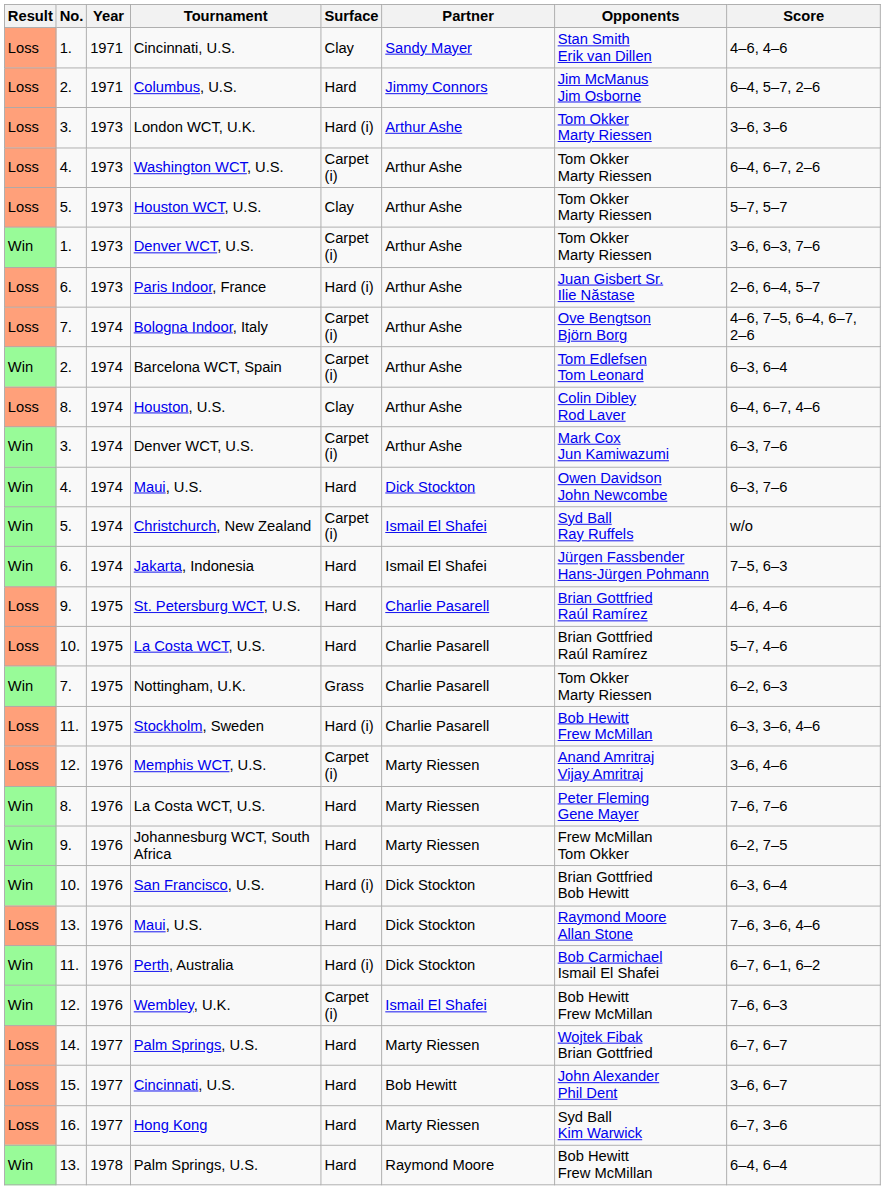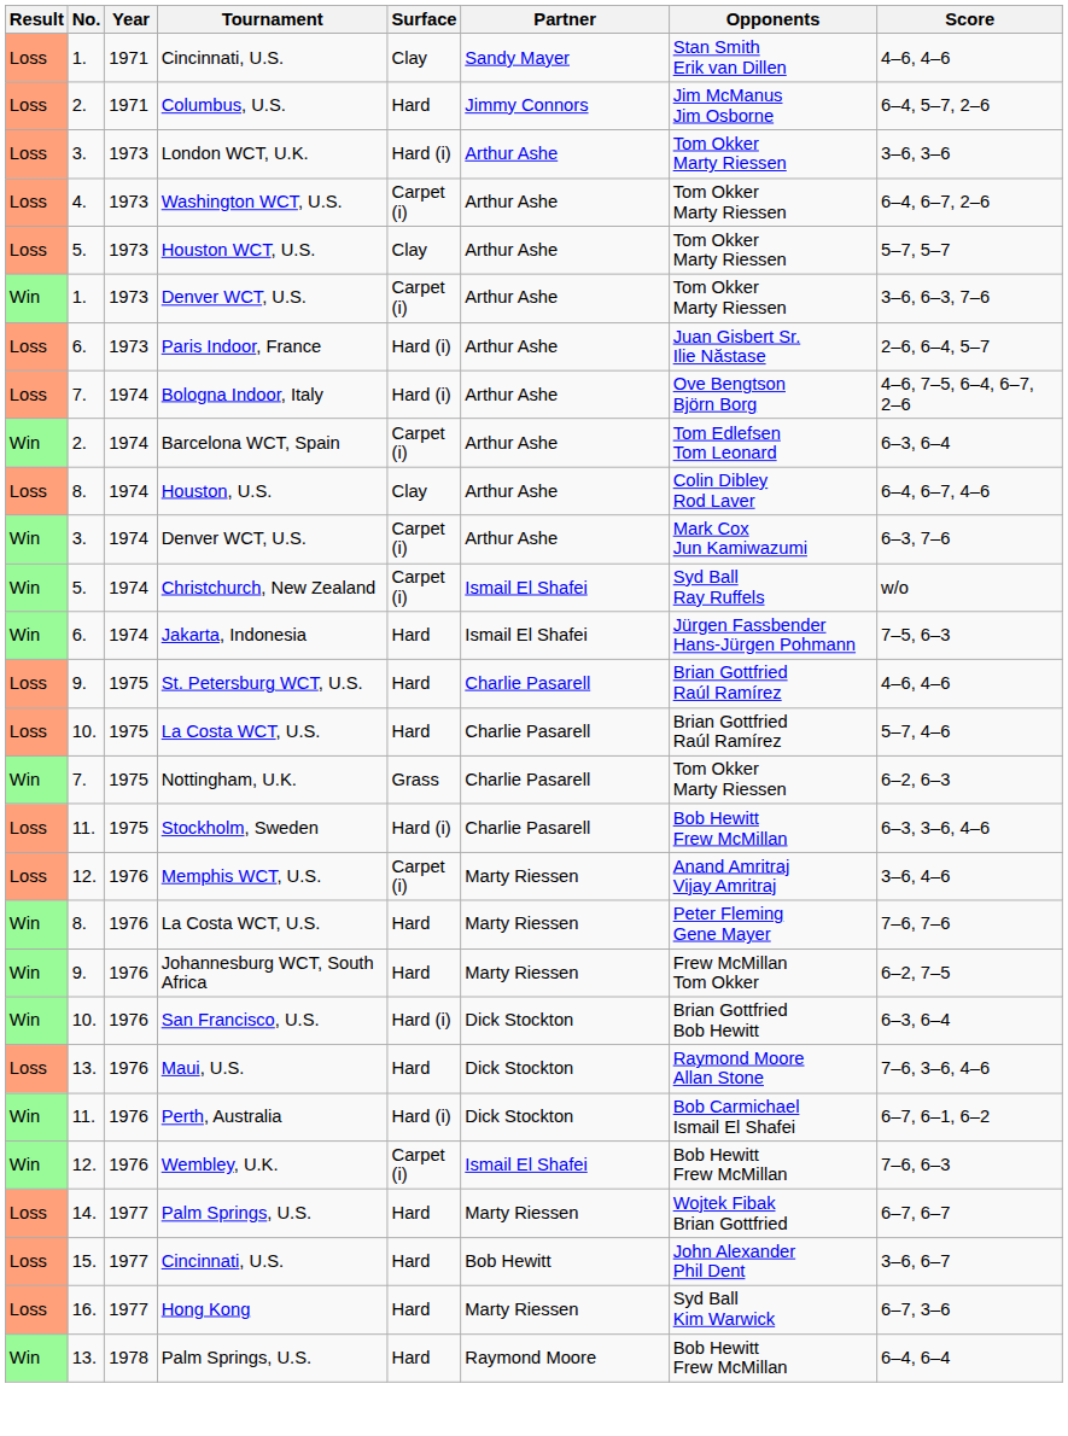Bologna Indoor, Italy | Surface: Carpet (i) -> Hard (i)
- row: Win | 4. | 1974 | Maui, U.S. | Hard | Dick Stockton | Owen Davidson John Newcombe | 6–3, 7–6
